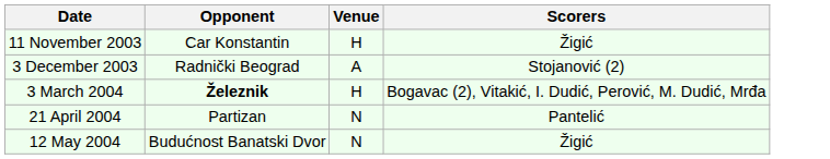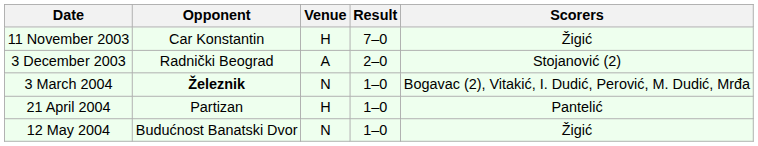+ column: Result | 7–0 | 2–0 | 1–0 | 1–0 | 1–0
3 March 2004 | Venue: H -> N
21 April 2004 | Venue: N -> H
